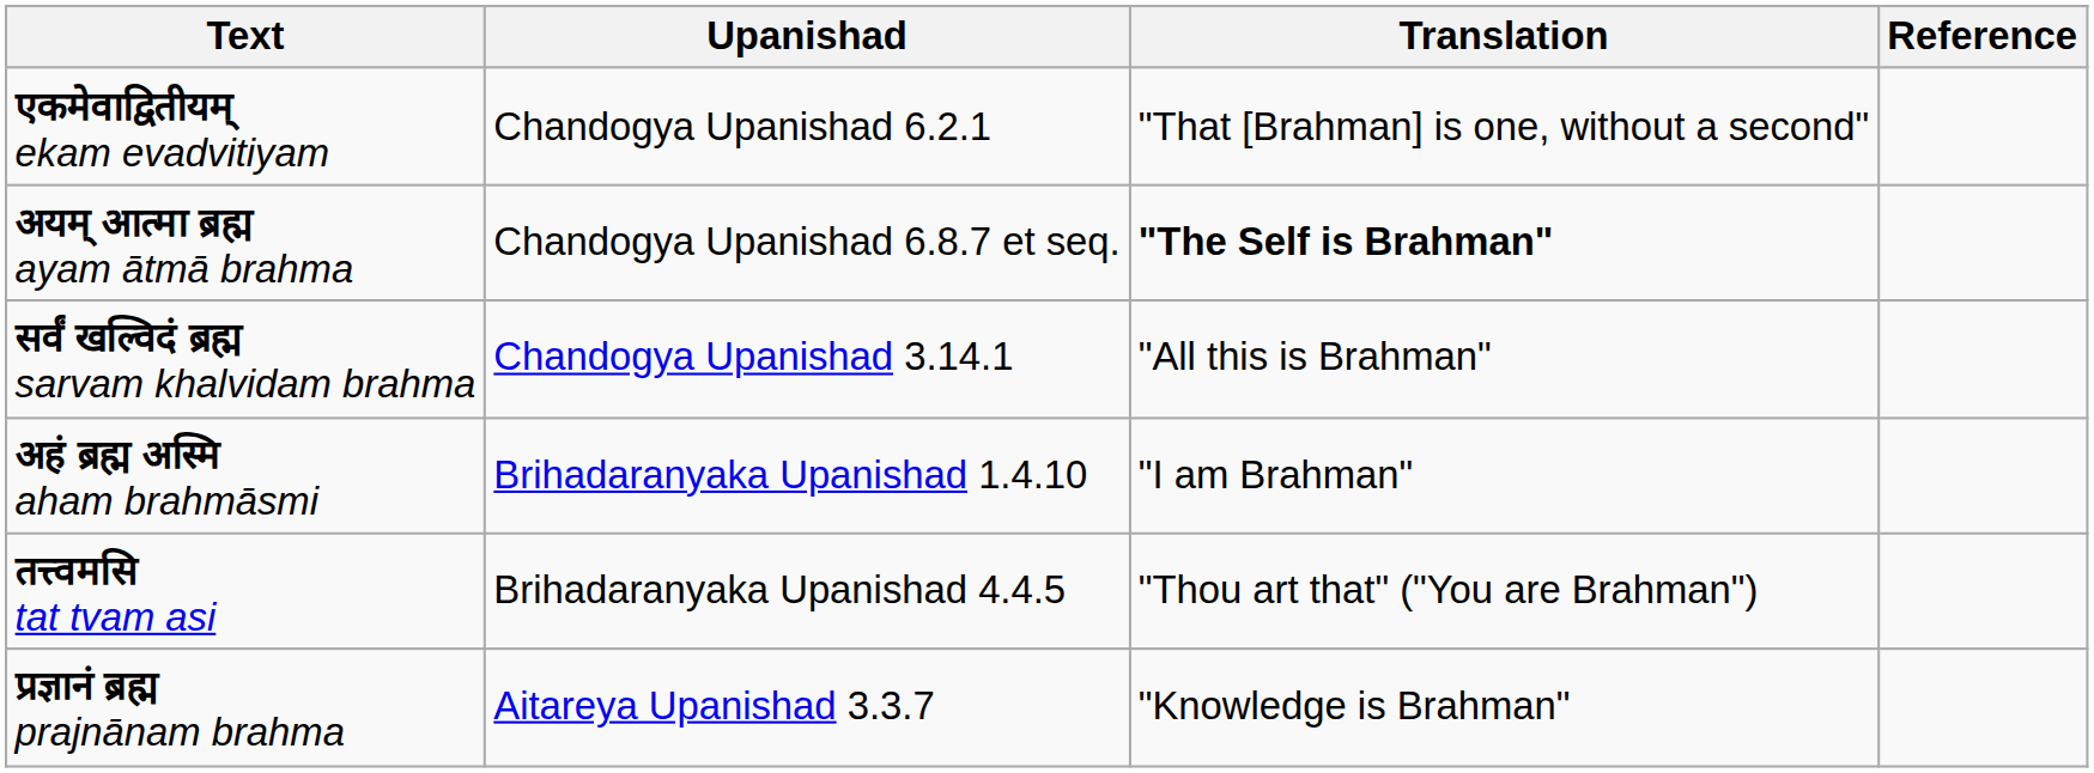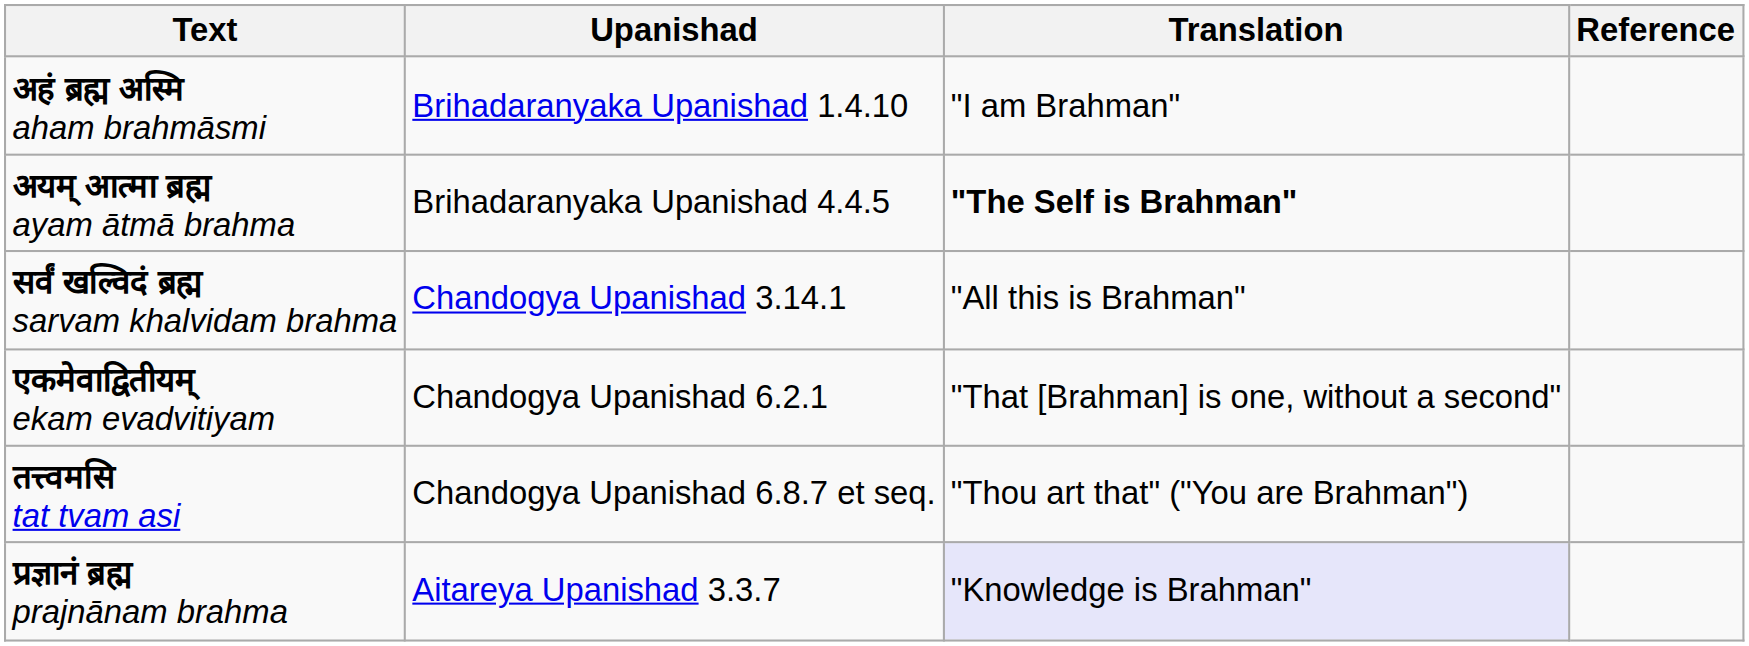rows swapped: अहं ब्रह्म अस्मि aham brahmāsmi <-> एकमेवाद्वितीयम् ekam evadvitiyam
अयम् आत्मा ब्रह्म ayam ātmā brahma | Upanishad: Chandogya Upanishad 6.8.7 et seq. -> Brihadaranyaka Upanishad 4.4.5
तत्त्वमसि tat tvam asi | Upanishad: Brihadaranyaka Upanishad 4.4.5 -> Chandogya Upanishad 6.8.7 et seq.
प्रज्ञानं ब्रह्म prajnānam brahma | Translation: no background -> lavender background
